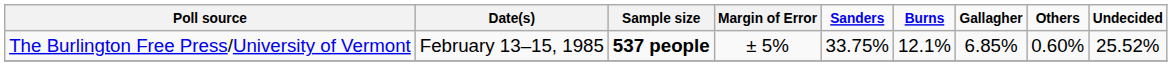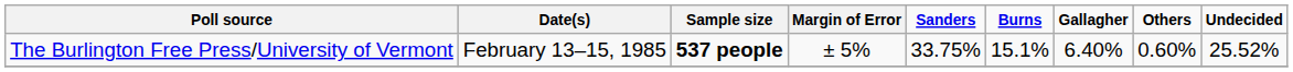The Burlington Free Press/University of Vermont | column 6: 12.1% -> 15.1%
The Burlington Free Press/University of Vermont | column 7: 6.85% -> 6.40%
